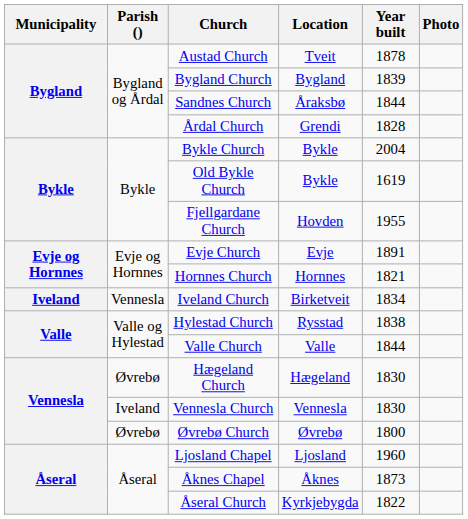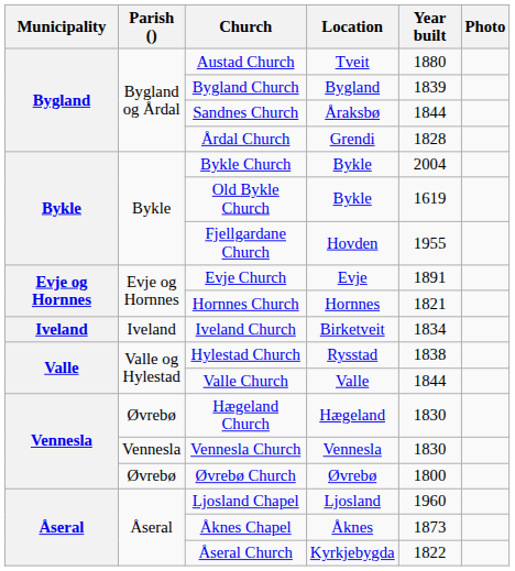Austad Church | Year built: 1878 -> 1880
Iveland Church | Parish (): Vennesla -> Iveland
Vennesla Church | Parish (): Iveland -> Vennesla
